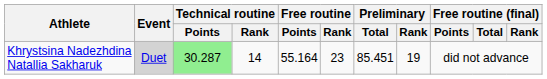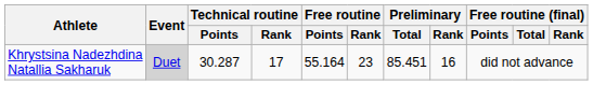Khrystsina Nadezhdina Natallia Sakharuk | Technical routine / Points: lightgreen background -> no background
Khrystsina Nadezhdina Natallia Sakharuk | Technical routine / Rank: 14 -> 17
Khrystsina Nadezhdina Natallia Sakharuk | Preliminary / Rank: 19 -> 16
